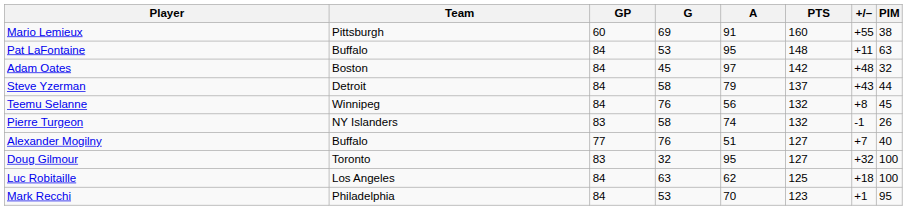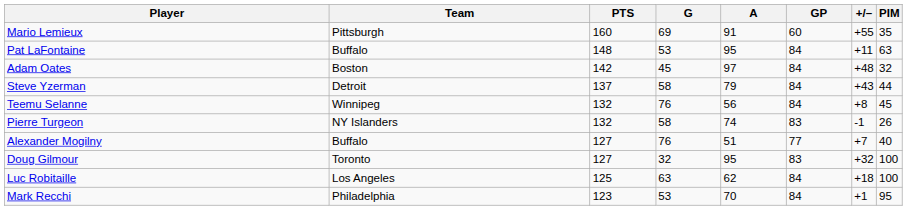columns swapped: GP <-> PTS
Mario Lemieux | PIM: 38 -> 35
